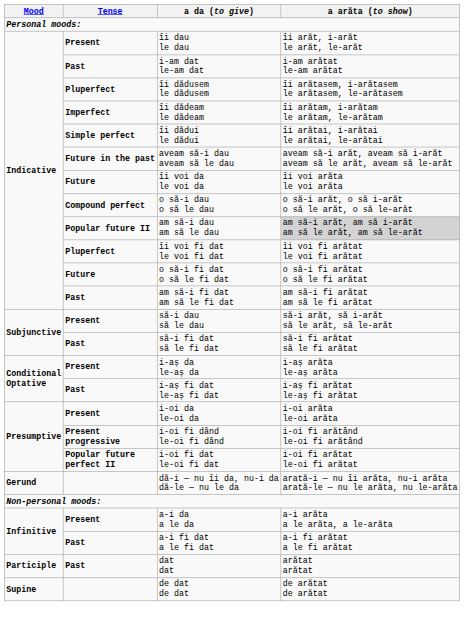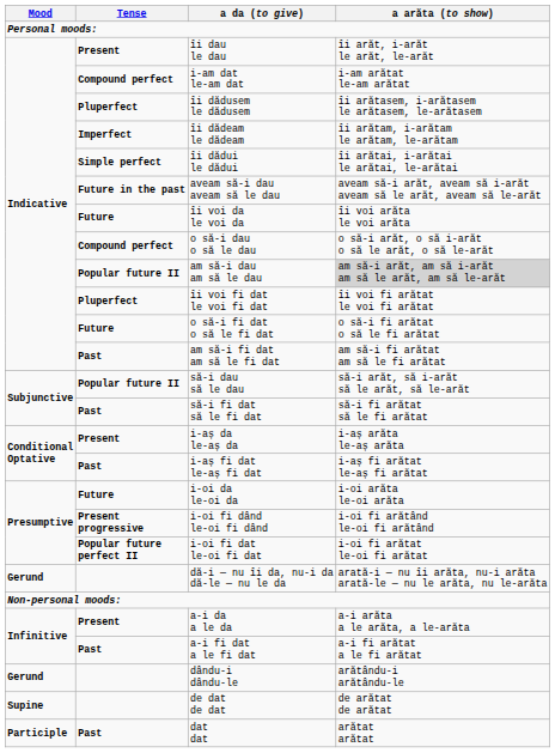i-am dat le-am dat | Tense: Past -> Compound perfect
să-i dau să le dau | Tense: Present -> Popular future II
i-oi da le-oi da | Tense: Present -> Future
+ row: Gerund | dându-i dându-le | arătându-i arătându-le
rows swapped: dat dat <-> de dat de dat
